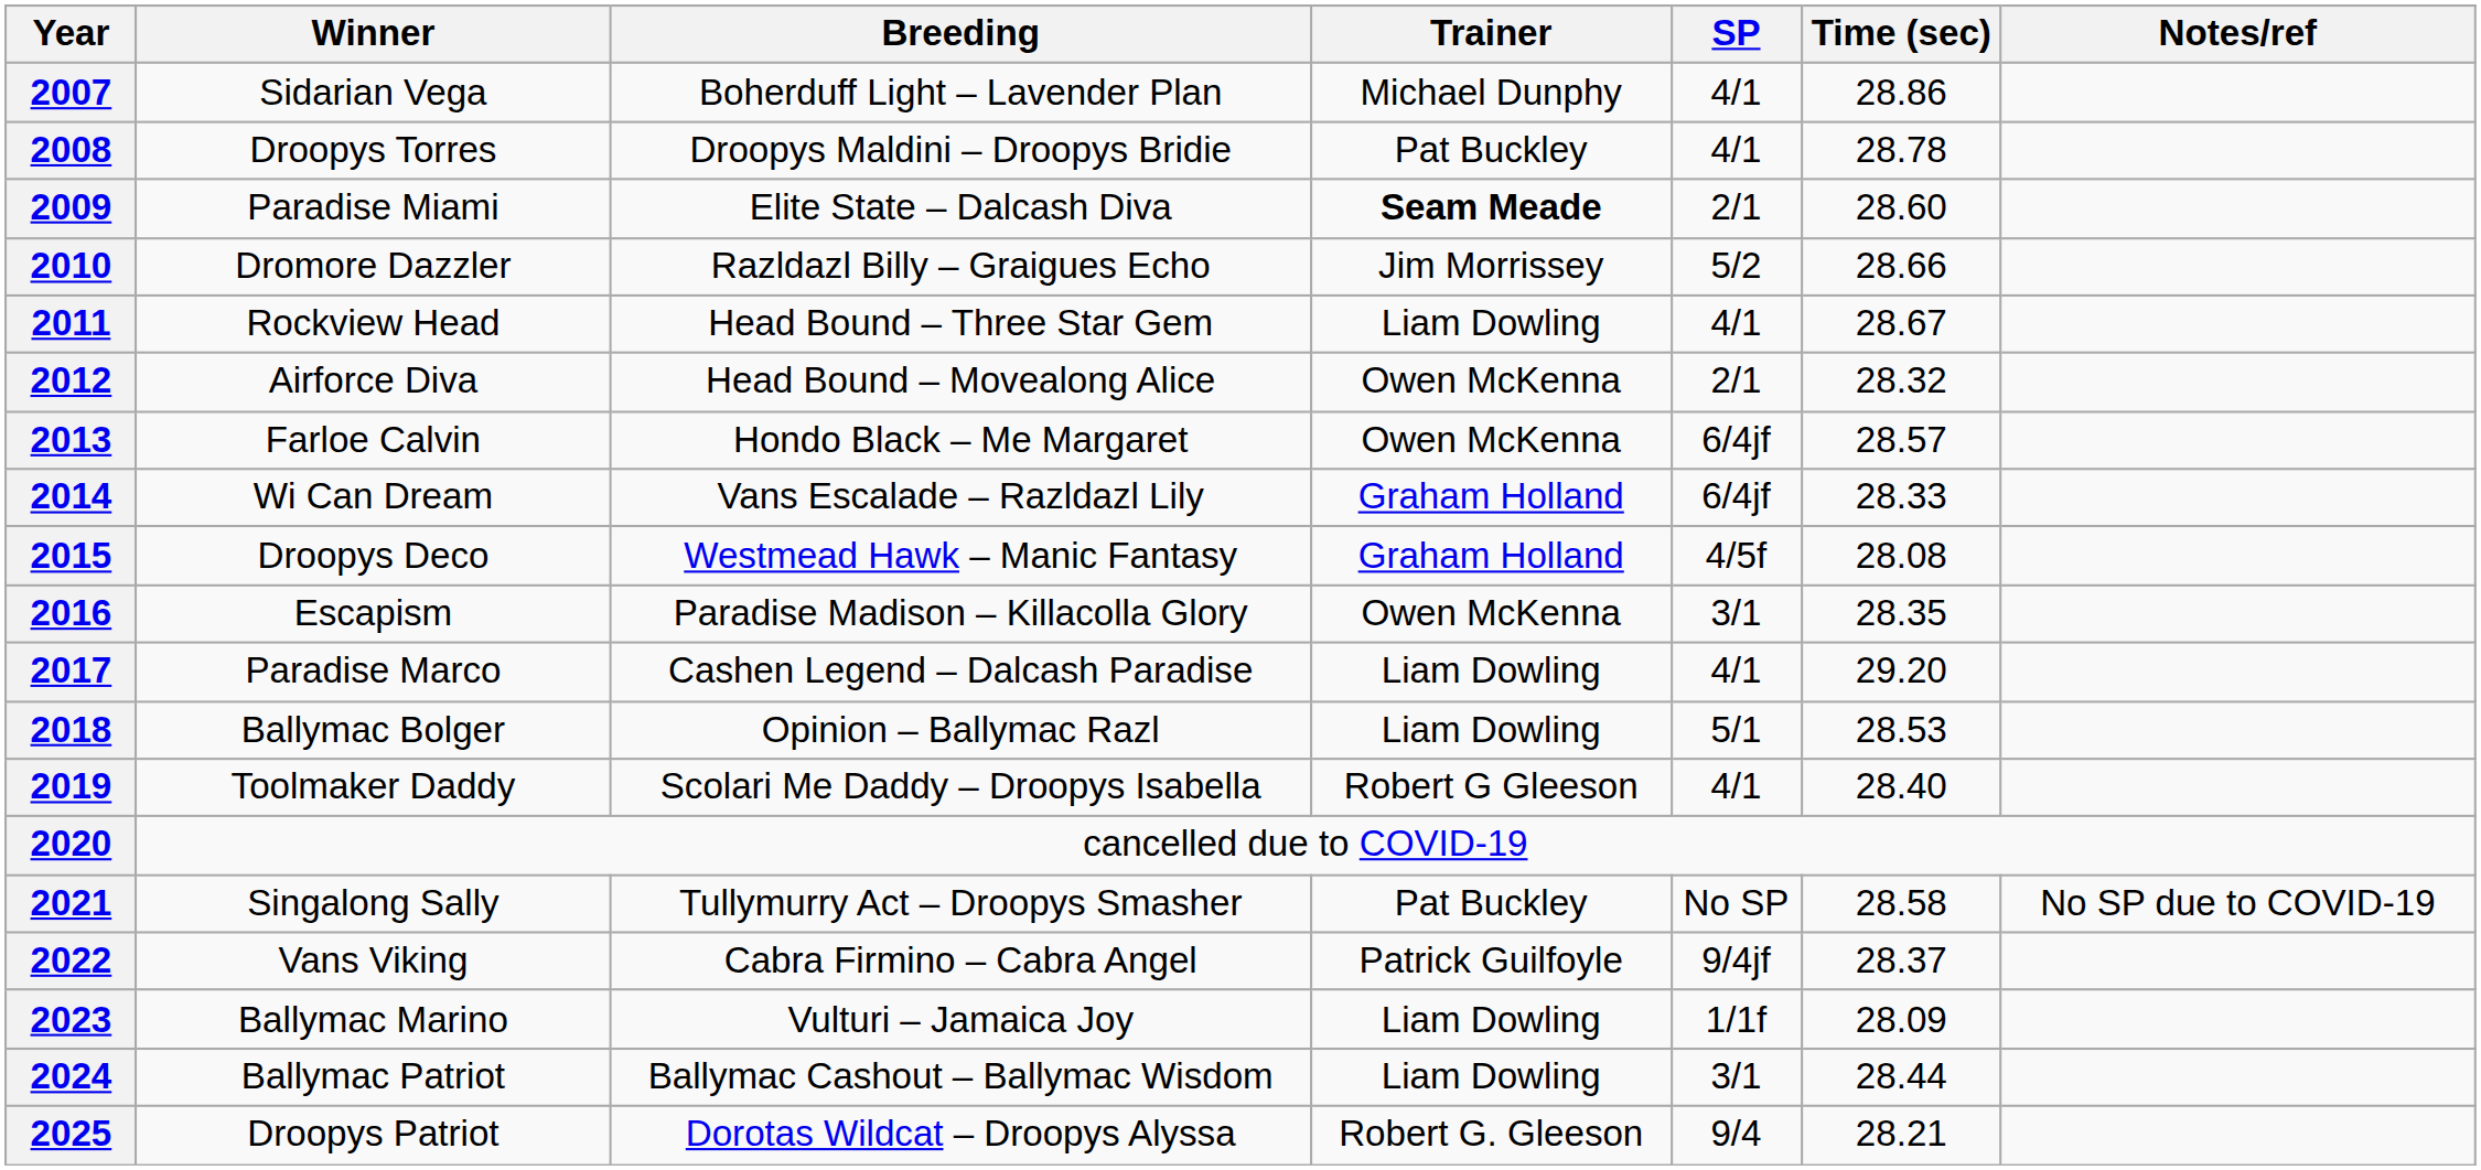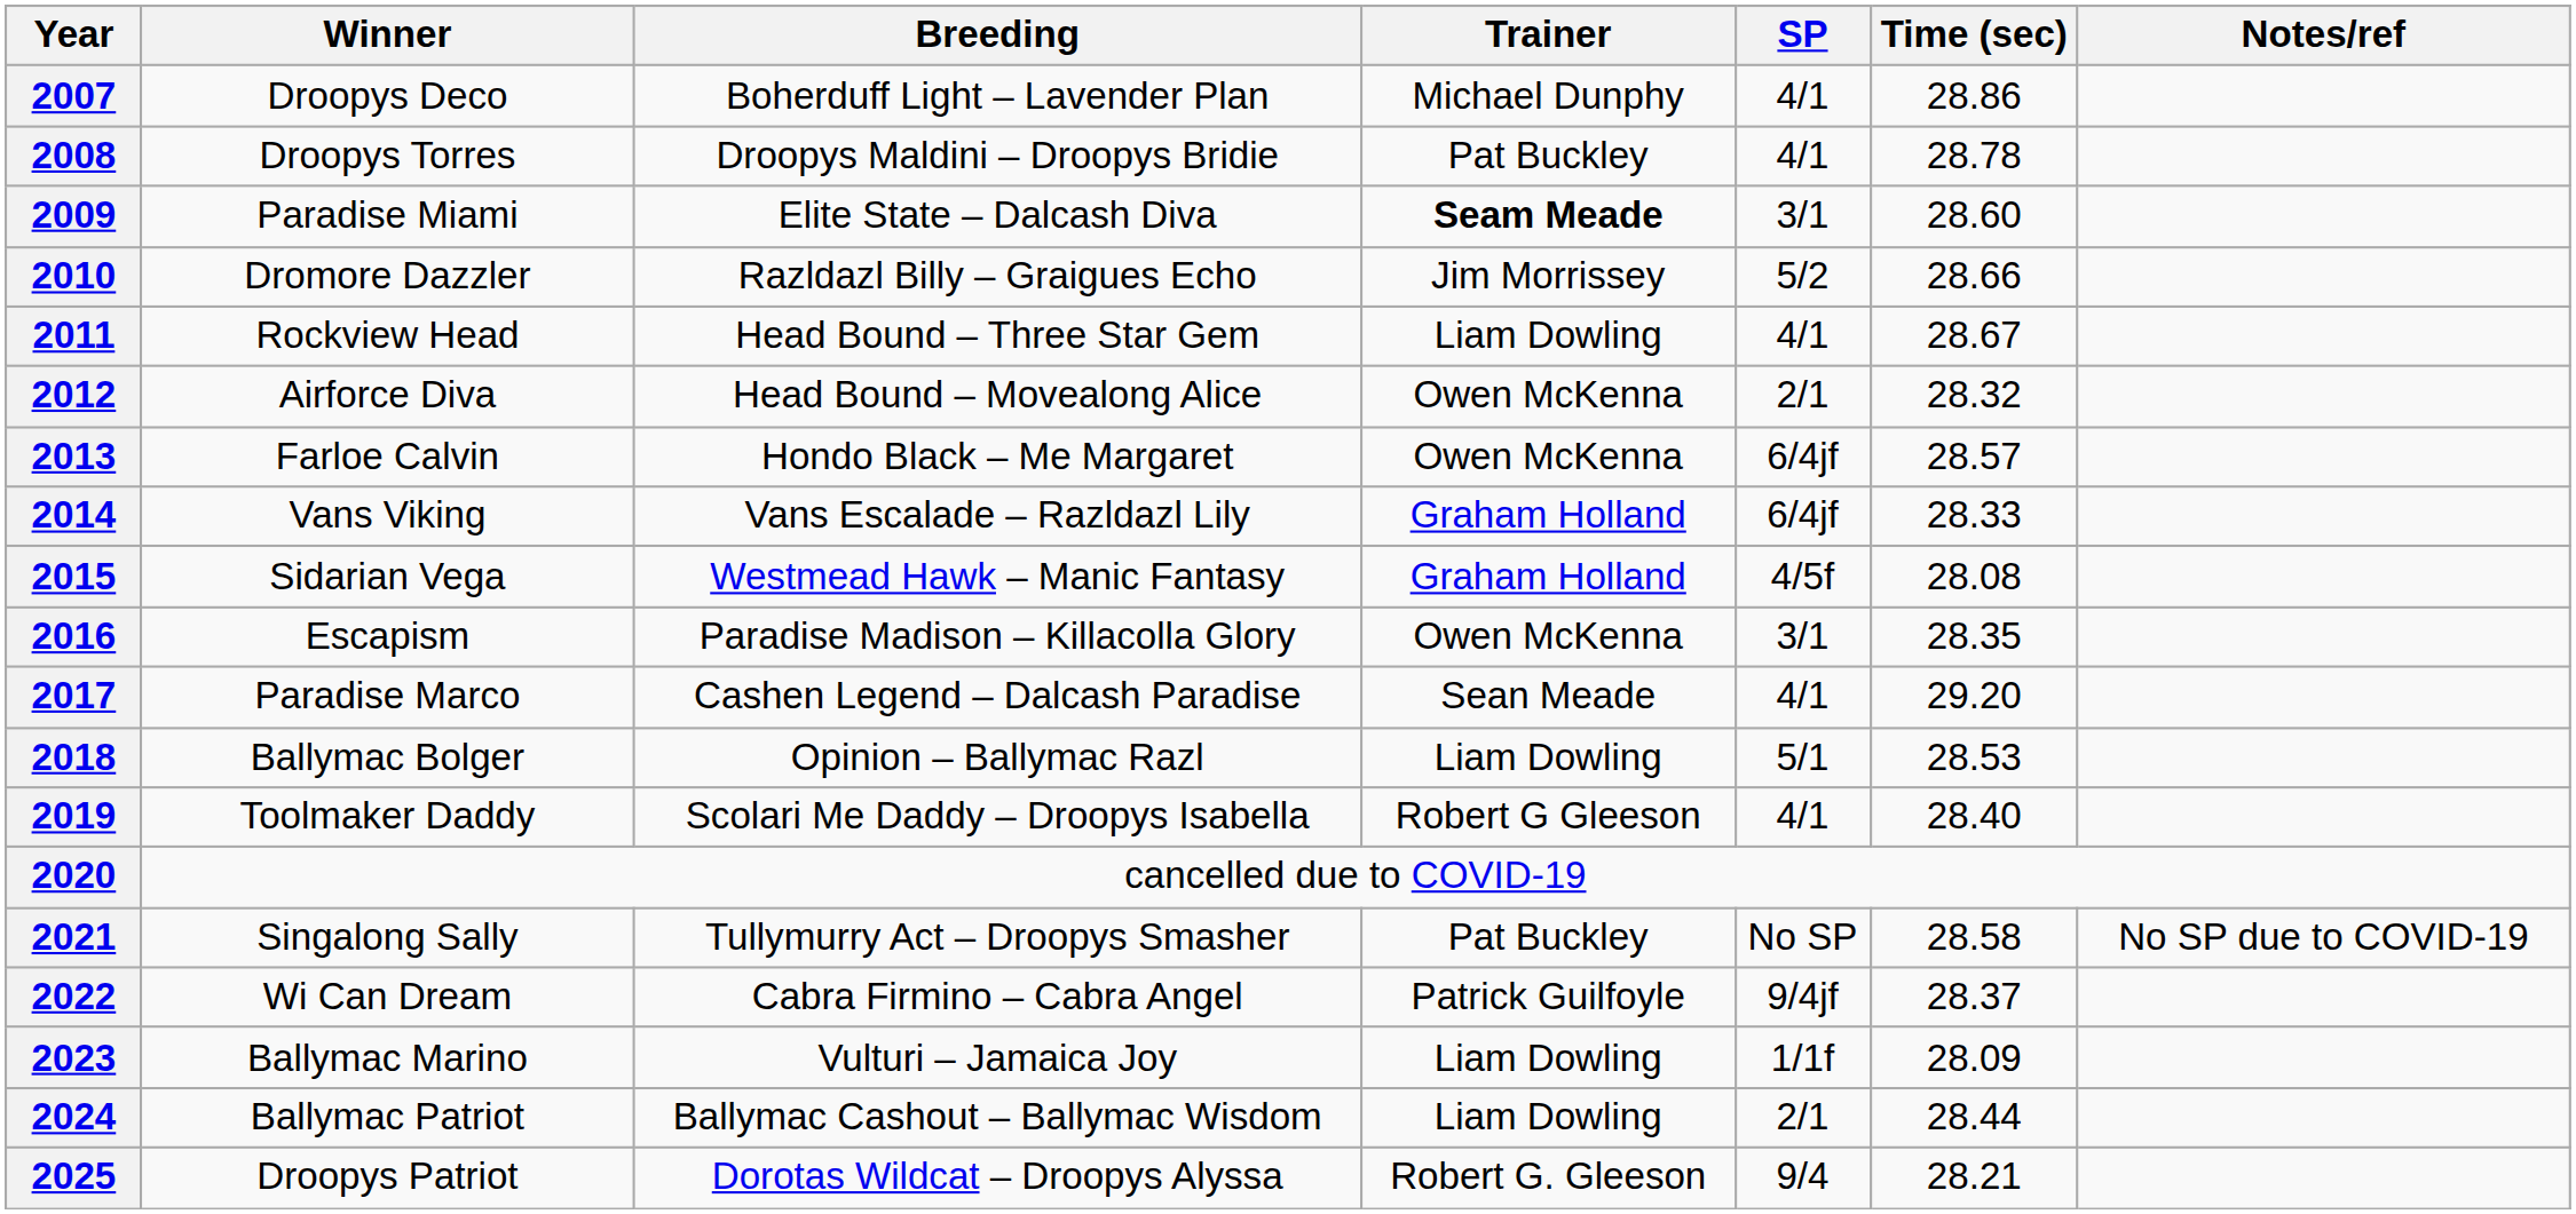2007 | Winner: Sidarian Vega -> Droopys Deco
2009 | SP: 2/1 -> 3/1
2014 | Winner: Wi Can Dream -> Vans Viking
2015 | Winner: Droopys Deco -> Sidarian Vega
2017 | Trainer: Liam Dowling -> Sean Meade
2022 | Winner: Vans Viking -> Wi Can Dream
2024 | SP: 3/1 -> 2/1
